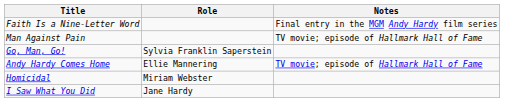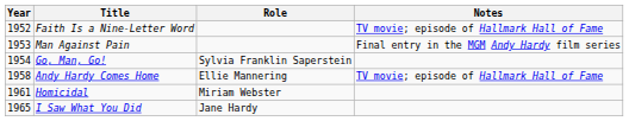+ column: Year | 1952 | 1953 | 1954 | 1958 | 1961 | 1965
Faith Is a Nine-Letter Word | Notes: Final entry in the MGM Andy Hardy film series -> TV movie; episode of Hallmark Hall of Fame
Man Against Pain | Notes: TV movie; episode of Hallmark Hall of Fame -> Final entry in the MGM Andy Hardy film series
